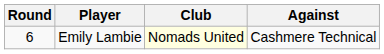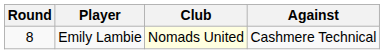Emily Lambie | Round: 6 -> 8
